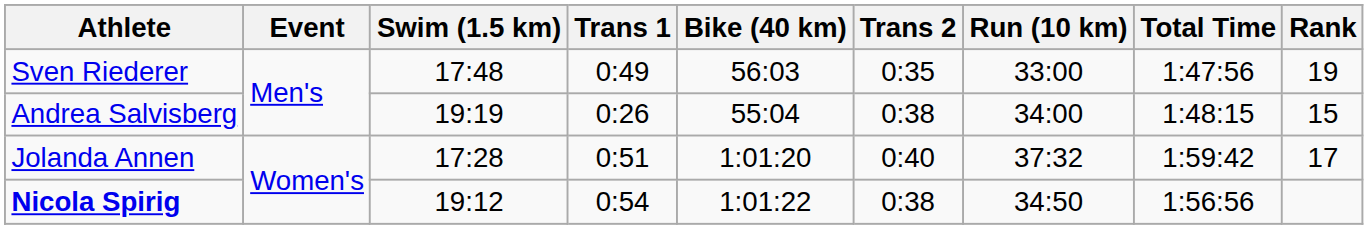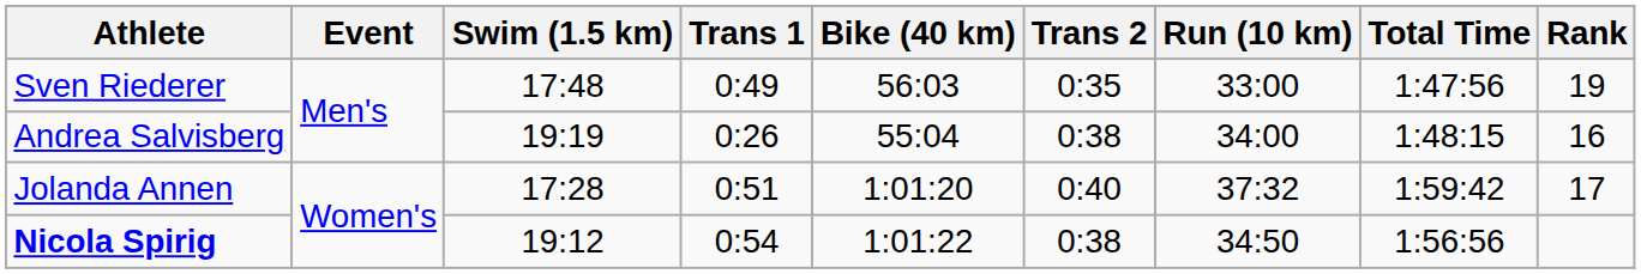Andrea Salvisberg | Rank: 15 -> 16
